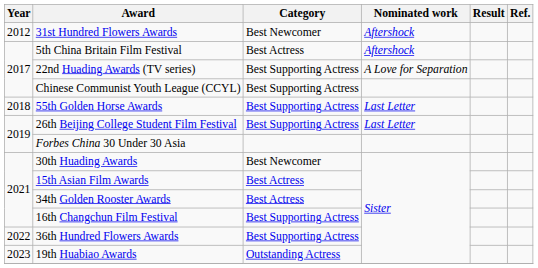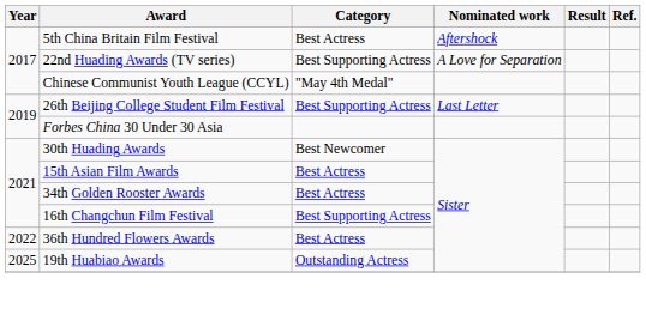- row: 2012 | 31st Hundred Flowers Awards | Best Newcomer | Aftershock
Chinese Communist Youth League (CCYL) | Category: Best Supporting Actress -> "May 4th Medal"
- row: 2018 | 55th Golden Horse Awards | Best Supporting Actress | Last Letter
36th Hundred Flowers Awards | Category: Best Supporting Actress -> Best Actress
19th Huabiao Awards | Year: 2023 -> 2025
